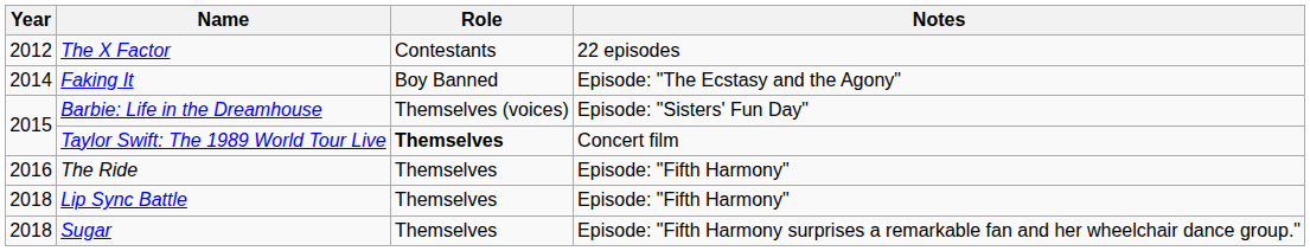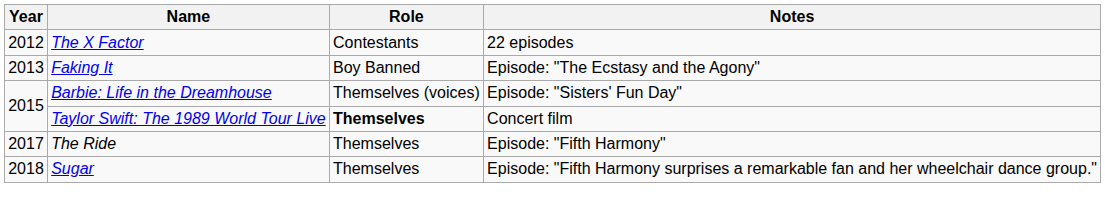Faking It | Year: 2014 -> 2013
The Ride | Year: 2016 -> 2017
- row: 2018 | Lip Sync Battle | Themselves | Episode: "Fifth Harmony"
